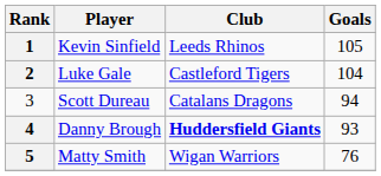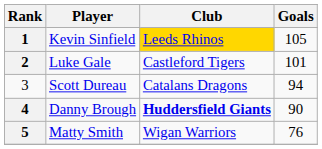Kevin Sinfield | Club: no background -> gold background
Luke Gale | Goals: 104 -> 101
Danny Brough | Goals: 93 -> 90
